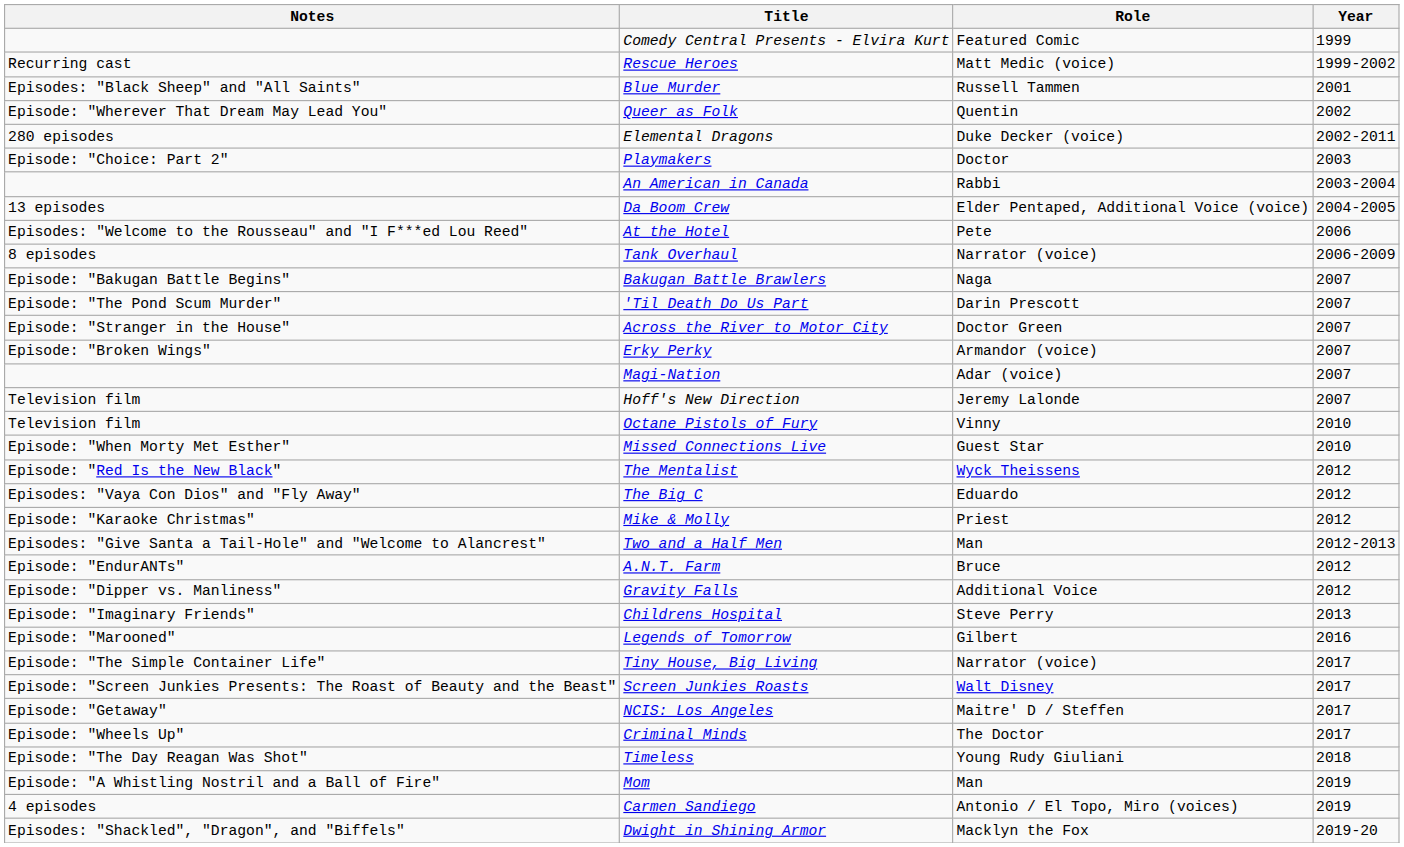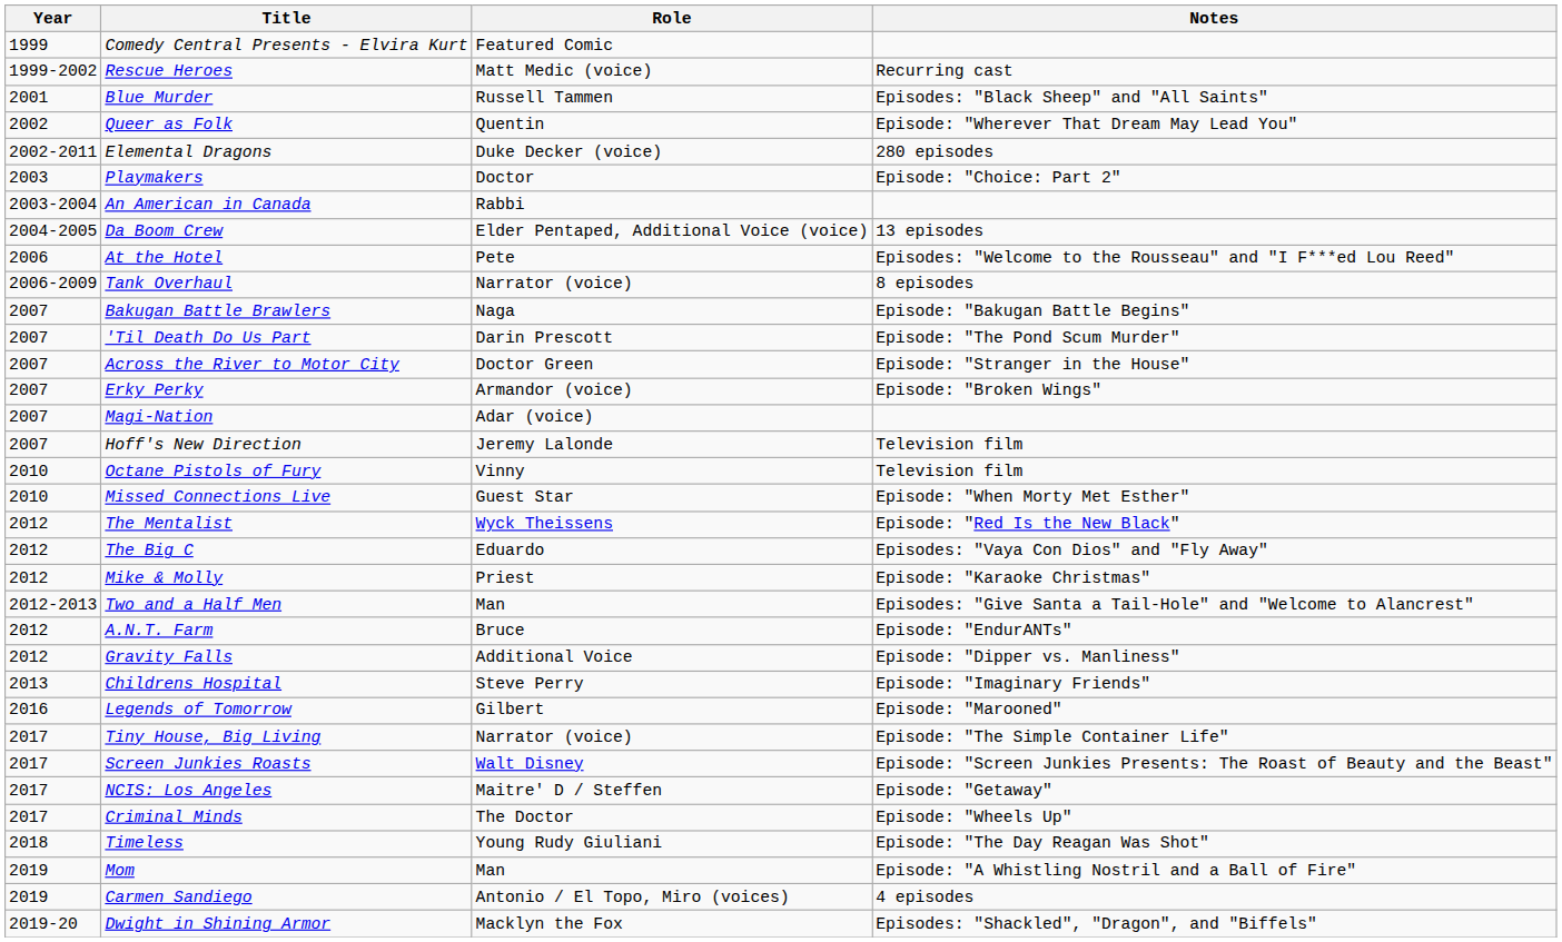columns swapped: Year <-> Notes
